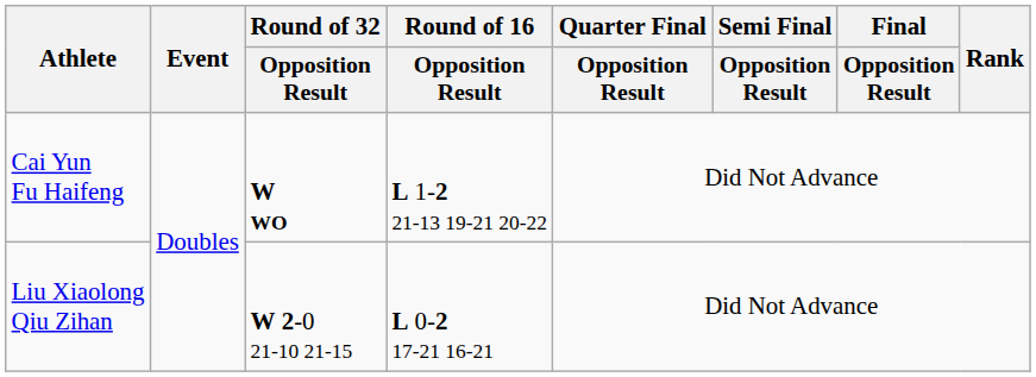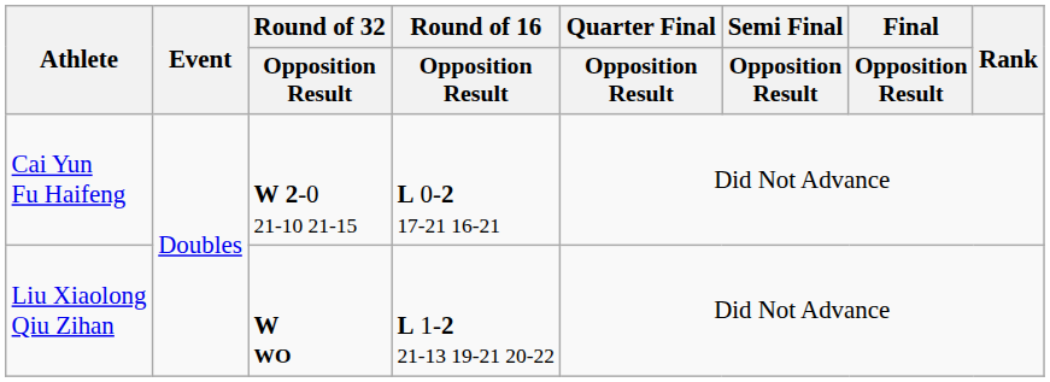Cai Yun Fu Haifeng | Round of 32 / Opposition Result: W WO -> W 2-0 21-10 21-15
Cai Yun Fu Haifeng | Round of 16 / Opposition Result: L 1-2 21-13 19-21 20-22 -> L 0-2 17-21 16-21
Liu Xiaolong Qiu Zihan | Round of 32 / Opposition Result: W 2-0 21-10 21-15 -> W WO
Liu Xiaolong Qiu Zihan | Round of 16 / Opposition Result: L 0-2 17-21 16-21 -> L 1-2 21-13 19-21 20-22
